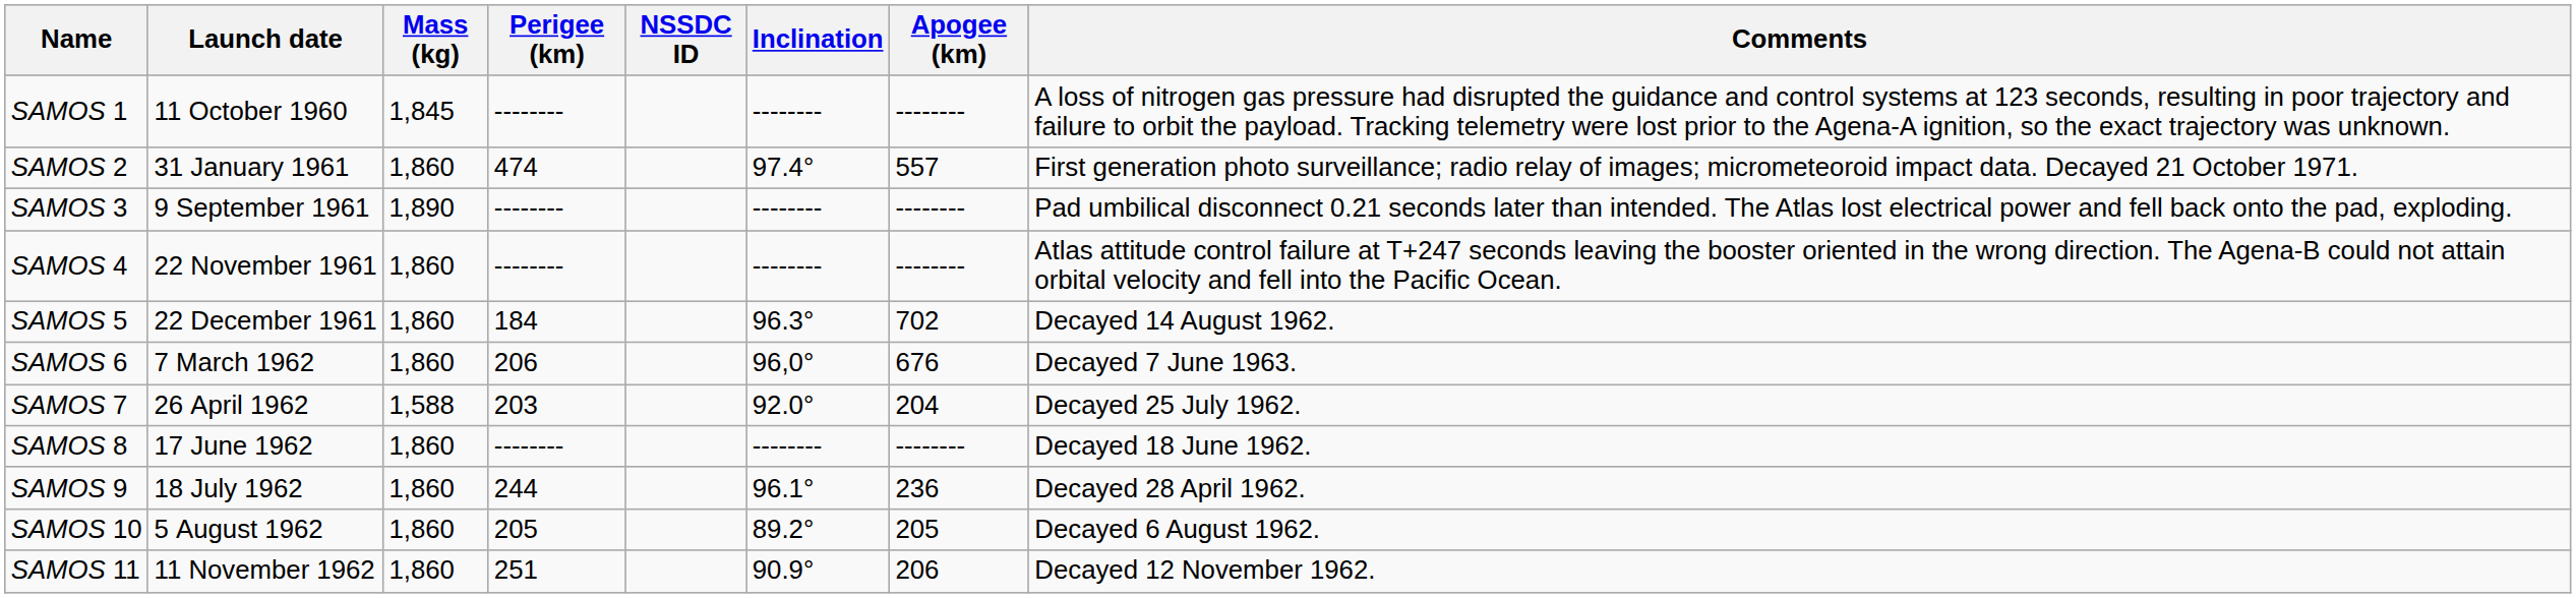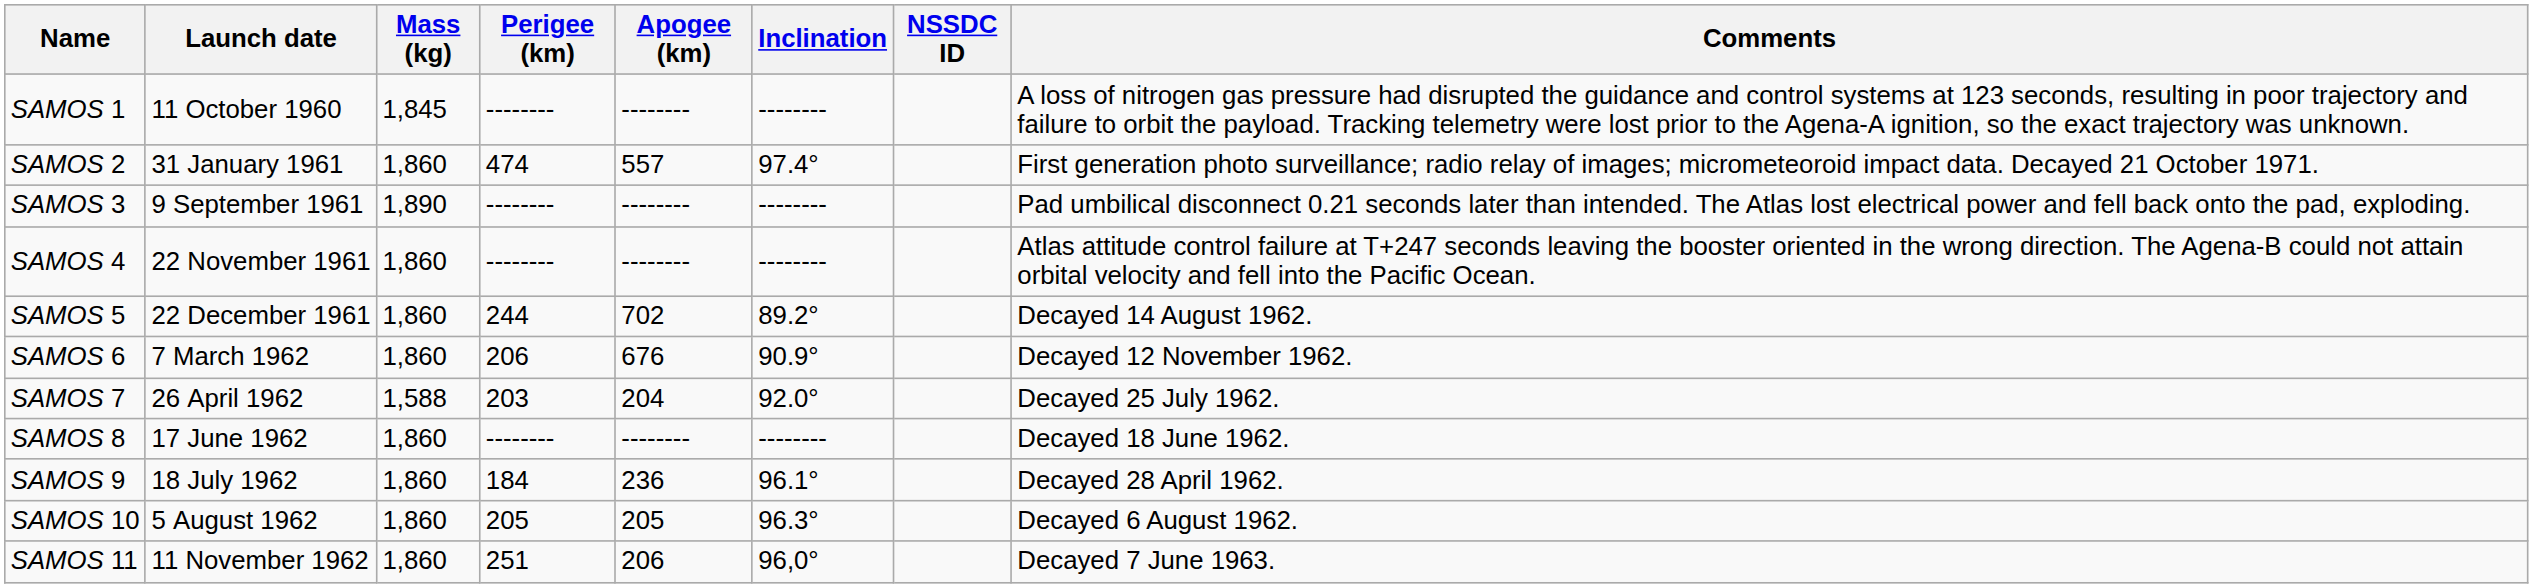columns swapped: Apogee (km) <-> NSSDC ID
SAMOS 5 | Perigee (km): 184 -> 244
SAMOS 5 | Inclination: 96.3° -> 89.2°
SAMOS 6 | Inclination: 96,0° -> 90.9°
SAMOS 6 | Comments: Decayed 7 June 1963. -> Decayed 12 November 1962.
SAMOS 9 | Perigee (km): 244 -> 184
SAMOS 10 | Inclination: 89.2° -> 96.3°
SAMOS 11 | Inclination: 90.9° -> 96,0°
SAMOS 11 | Comments: Decayed 12 November 1962. -> Decayed 7 June 1963.
